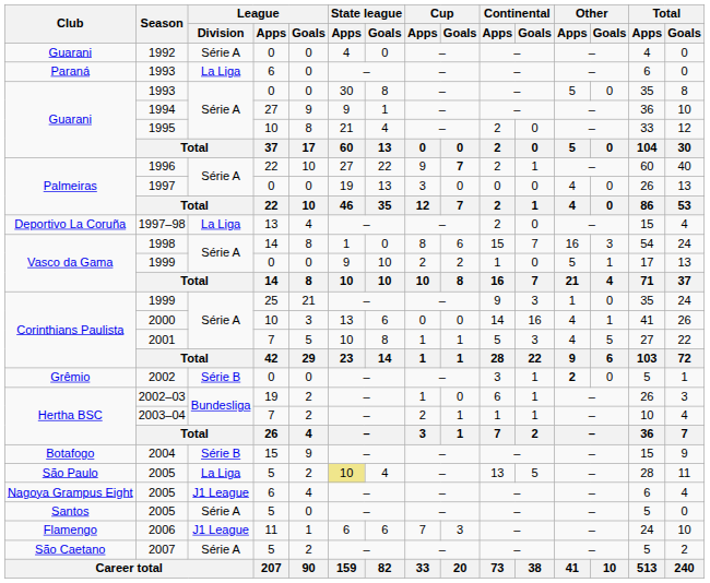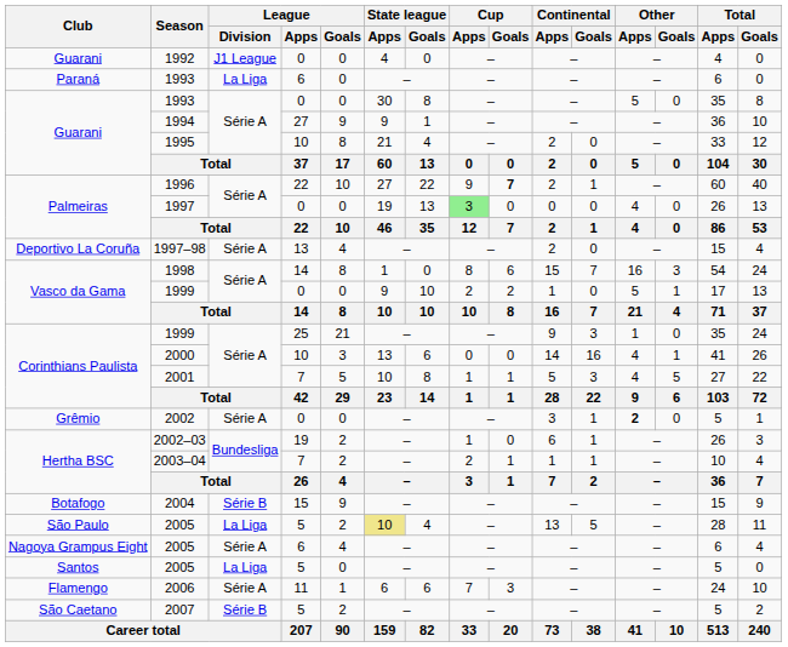1992 | League / Division: Série A -> J1 League
1997 | Cup / Apps: no background -> lightgreen background
1997–98 | League / Division: La Liga -> Série A
2002 | League / Division: Série B -> Série A
Nagoya Grampus Eight / 2005 | League / Division: J1 League -> Série A
Santos / 2005 | League / Division: Série A -> La Liga
2006 | League / Division: J1 League -> Série A
2007 | League / Division: Série A -> Série B
